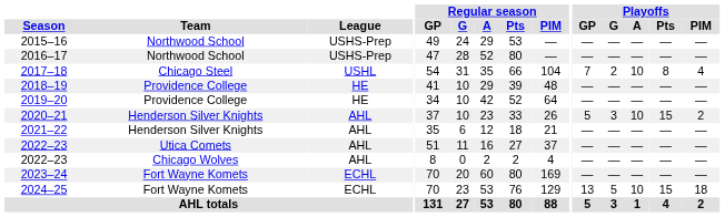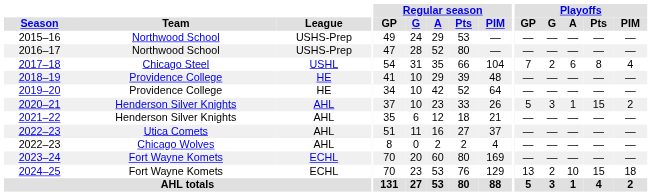2017–18 | Playoffs / A: 10 -> 6
2020–21 | Playoffs / A: 10 -> 1
2024–25 | Playoffs / G: 5 -> 2
